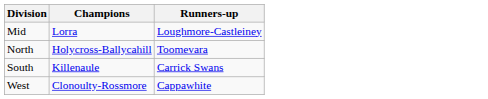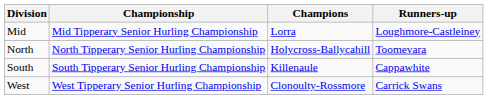+ column: Championship | Mid Tipperary Senior Hurling Championship | North Tipperary Senior Hurling Championship | South Tipperary Senior Hurling Championship | West Tipperary Senior Hurling Championship
South | Runners-up: Carrick Swans -> Cappawhite
West | Runners-up: Cappawhite -> Carrick Swans
